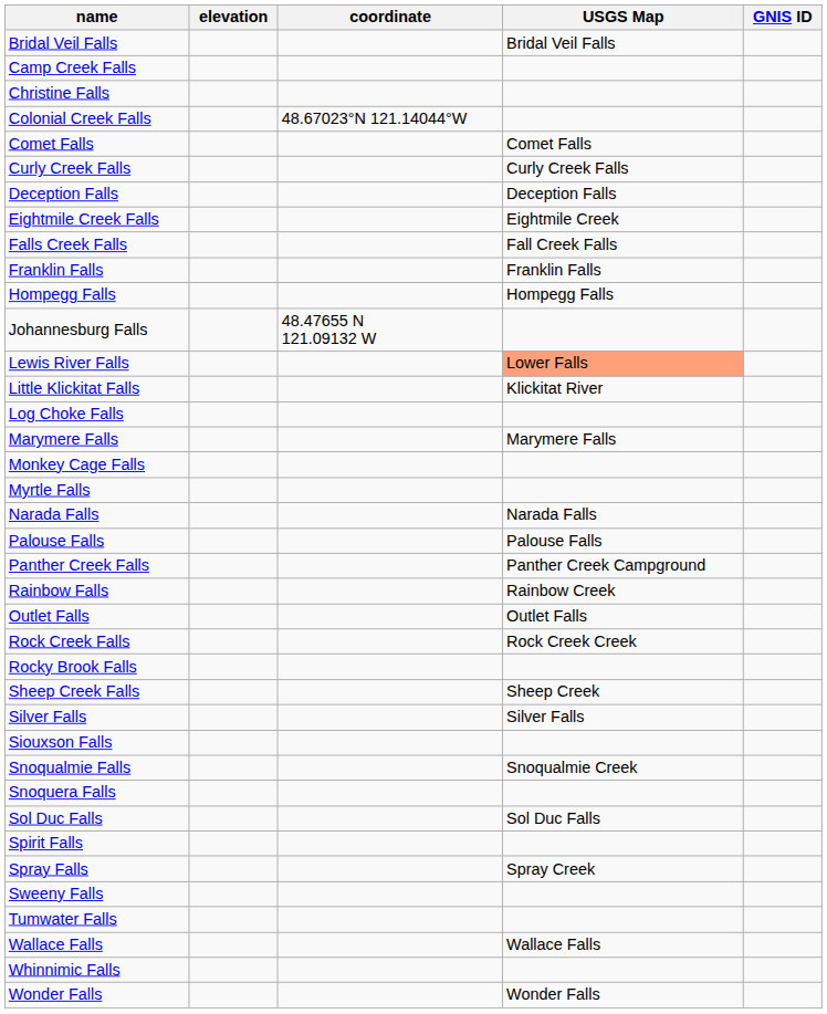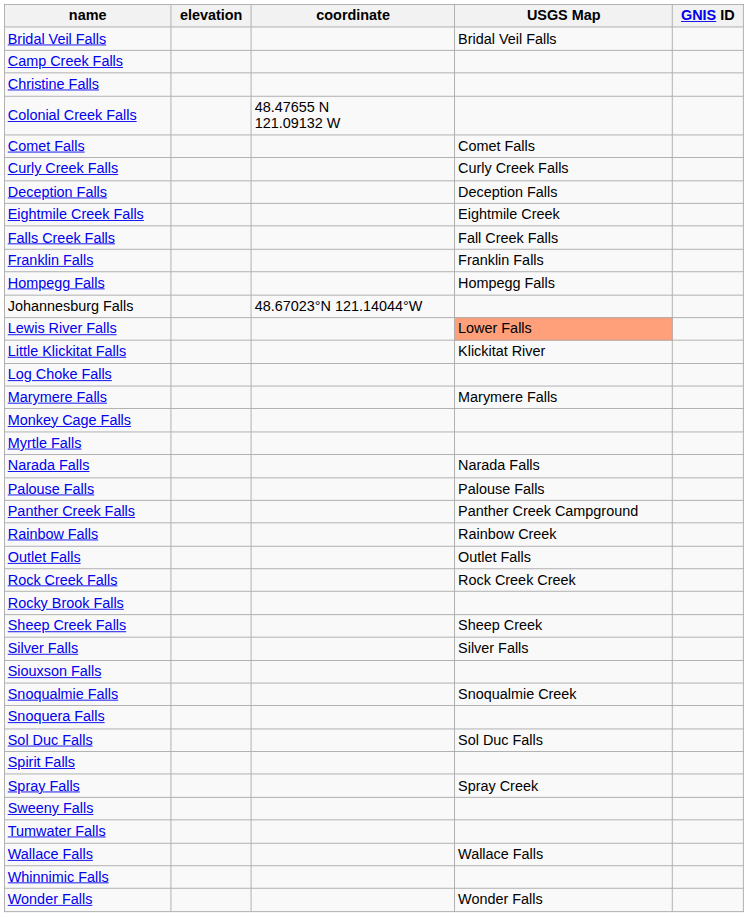Colonial Creek Falls | coordinate: 48.67023°N 121.14044°W -> 48.47655 N 121.09132 W
Johannesburg Falls | coordinate: 48.47655 N 121.09132 W -> 48.67023°N 121.14044°W
